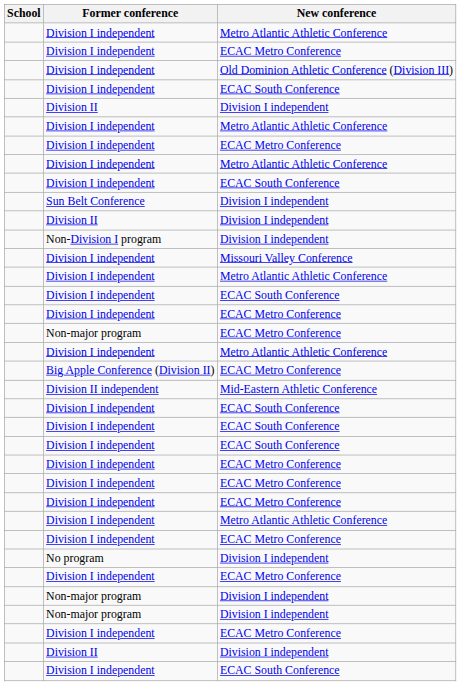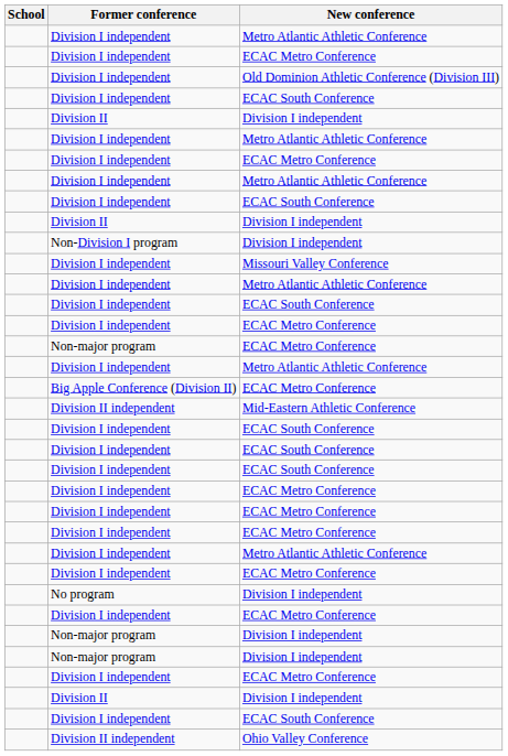- row: Sun Belt Conference | Division I independent
+ row: Division II independent | Ohio Valley Conference
